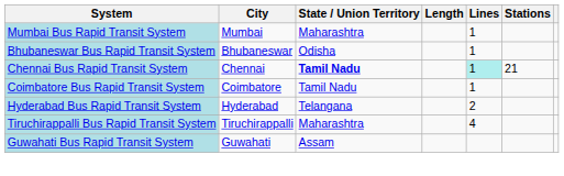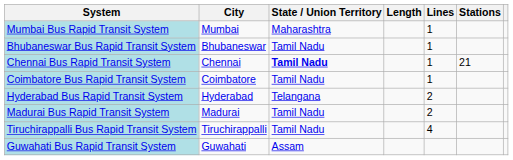Bhubaneswar Bus Rapid Transit System | State / Union Territory: Odisha -> Tamil Nadu
Chennai Bus Rapid Transit System | Lines: paleturquoise background -> no background
+ row: Madurai Bus Rapid Transit System | Madurai | Tamil Nadu | 2
Tiruchirappalli Bus Rapid Transit System | State / Union Territory: Maharashtra -> Tamil Nadu
